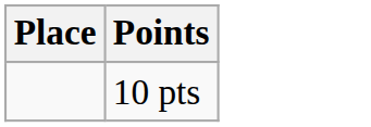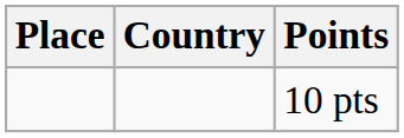+ column: Country
